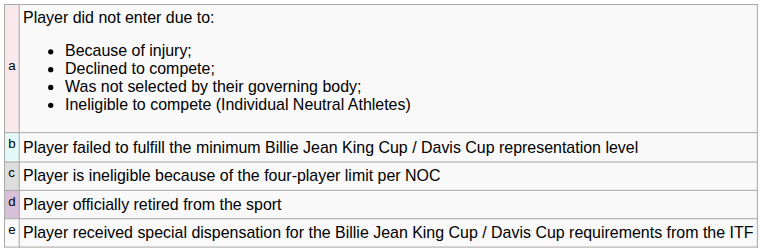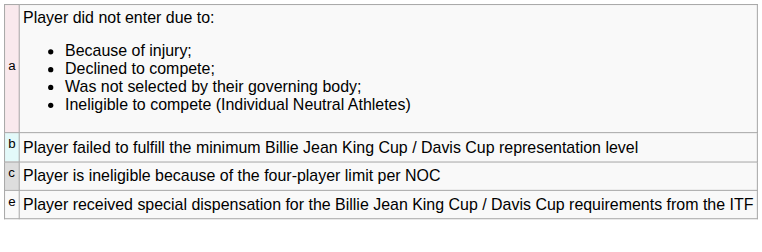- row: d | Player officially retired from the sport
